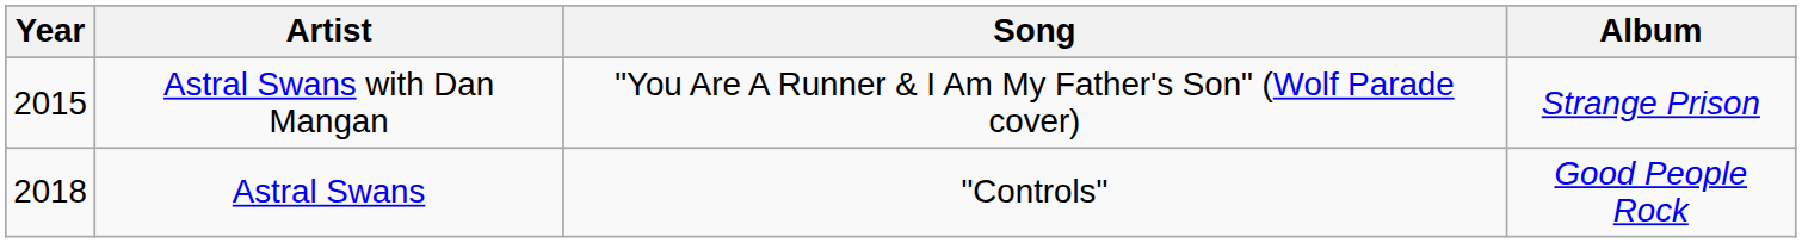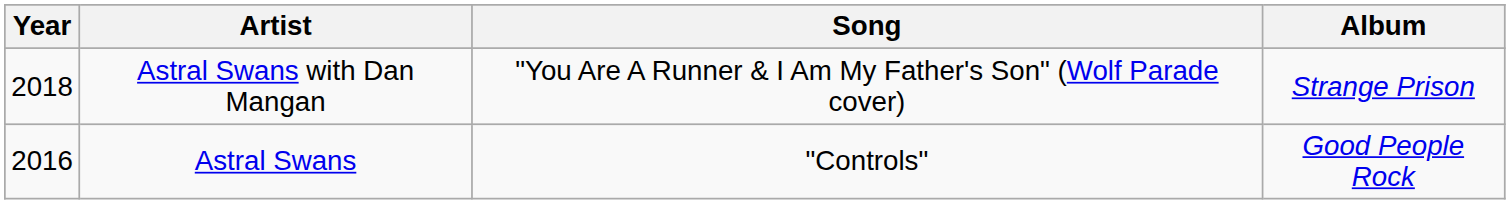Astral Swans with Dan Mangan | Year: 2015 -> 2018
Astral Swans | Year: 2018 -> 2016
